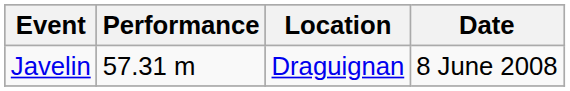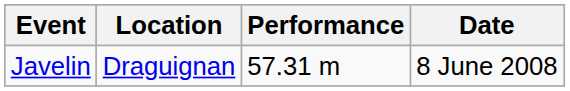columns swapped: Performance <-> Location
